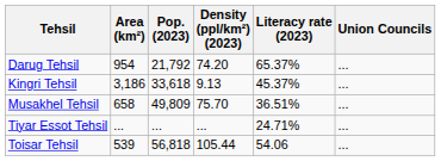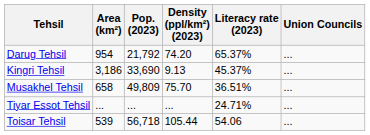Kingri Tehsil | Pop. (2023): 33,618 -> 33,690
Toisar Tehsil | Pop. (2023): 56,818 -> 56,718
